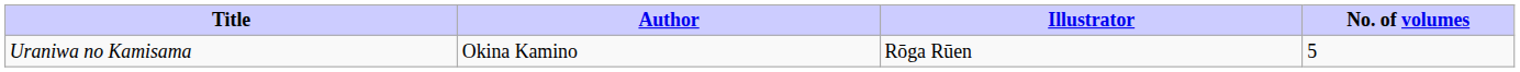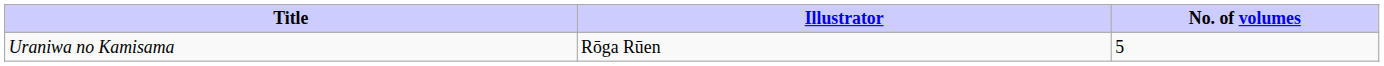- column: Author | Okina Kamino
